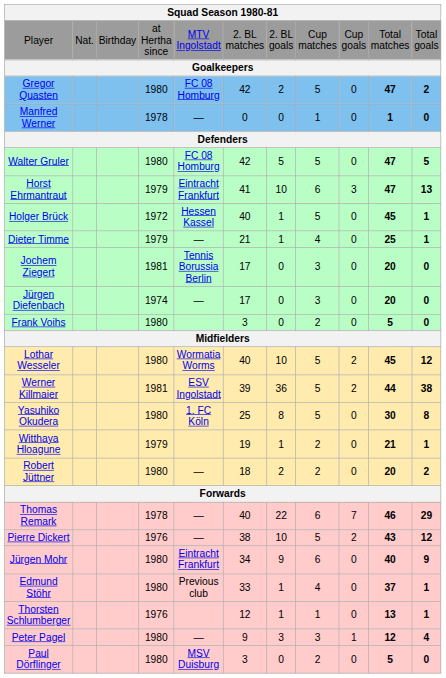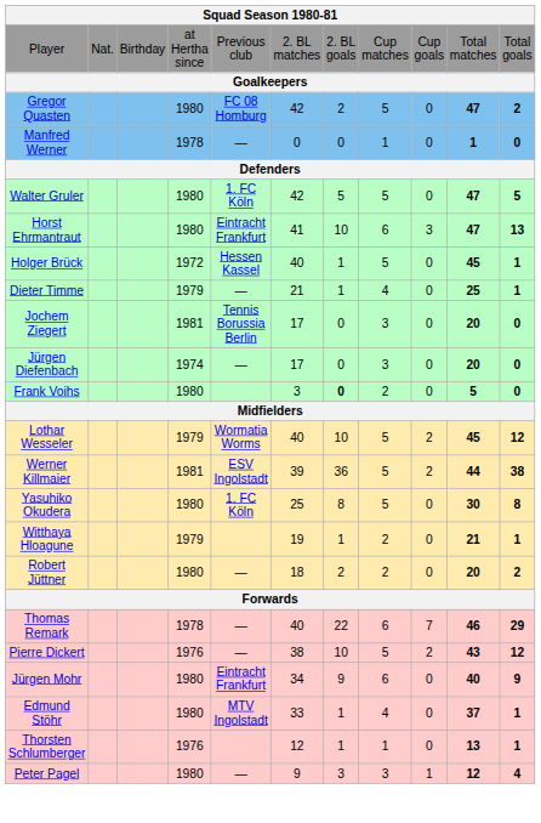Player | column 5: MTV Ingolstadt -> Previous club
Walter Gruler | column 5: FC 08 Homburg -> 1. FC Köln
Horst Ehrmantraut | column 4: 1979 -> 1980
Frank Voihs | column 7: normal -> bold
Lothar Wesseler | column 4: 1980 -> 1979
Edmund Stöhr | column 5: Previous club -> MTV Ingolstadt
- row: Paul Dörflinger | 1980 | MSV Duisburg | 3 | 0 | 2 | 0 | 5 | 0
